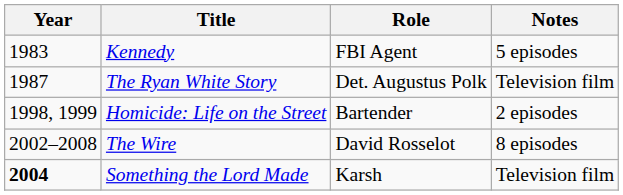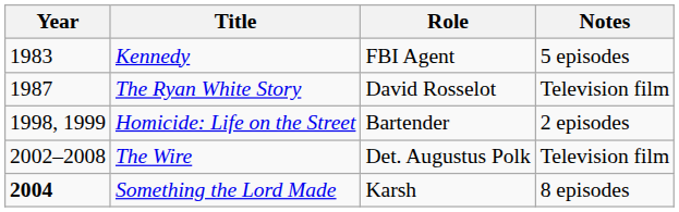The Ryan White Story | Role: Det. Augustus Polk -> David Rosselot
The Wire | Role: David Rosselot -> Det. Augustus Polk
The Wire | Notes: 8 episodes -> Television film
Something the Lord Made | Notes: Television film -> 8 episodes
